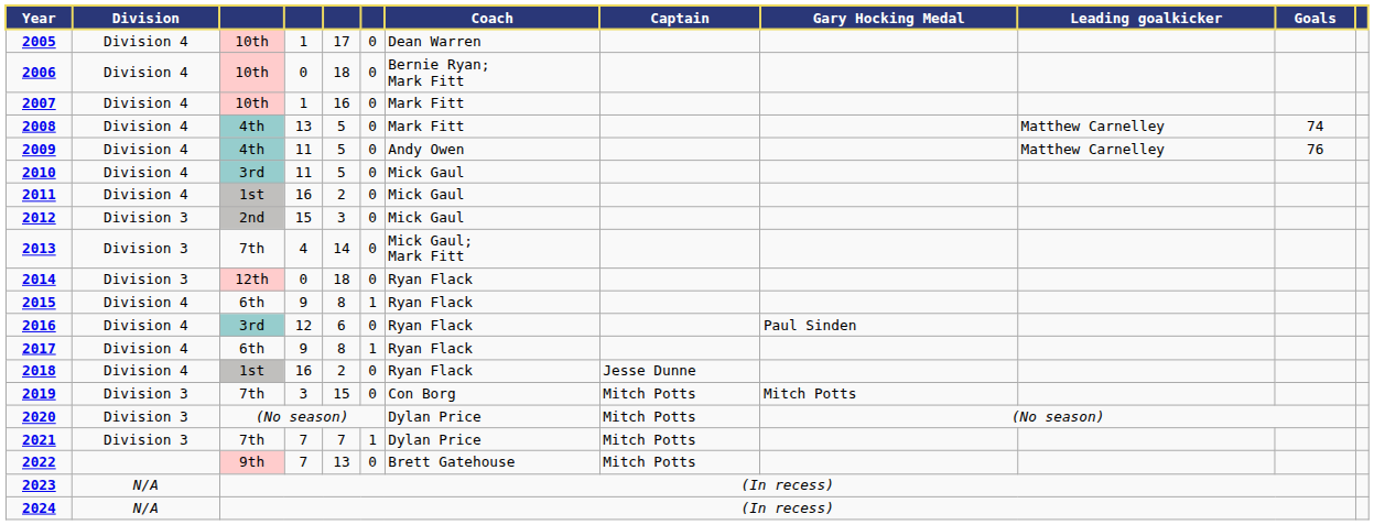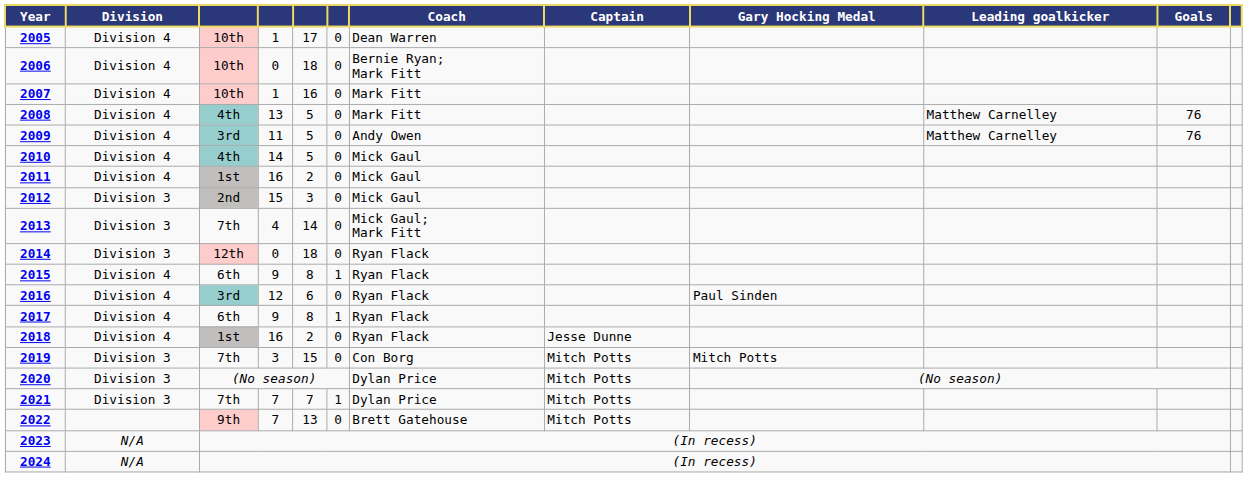2008 | Goals: 74 -> 76
2009 | column 3: 4th -> 3rd
2010 | column 3: 3rd -> 4th
2010 | column 4: 11 -> 14
